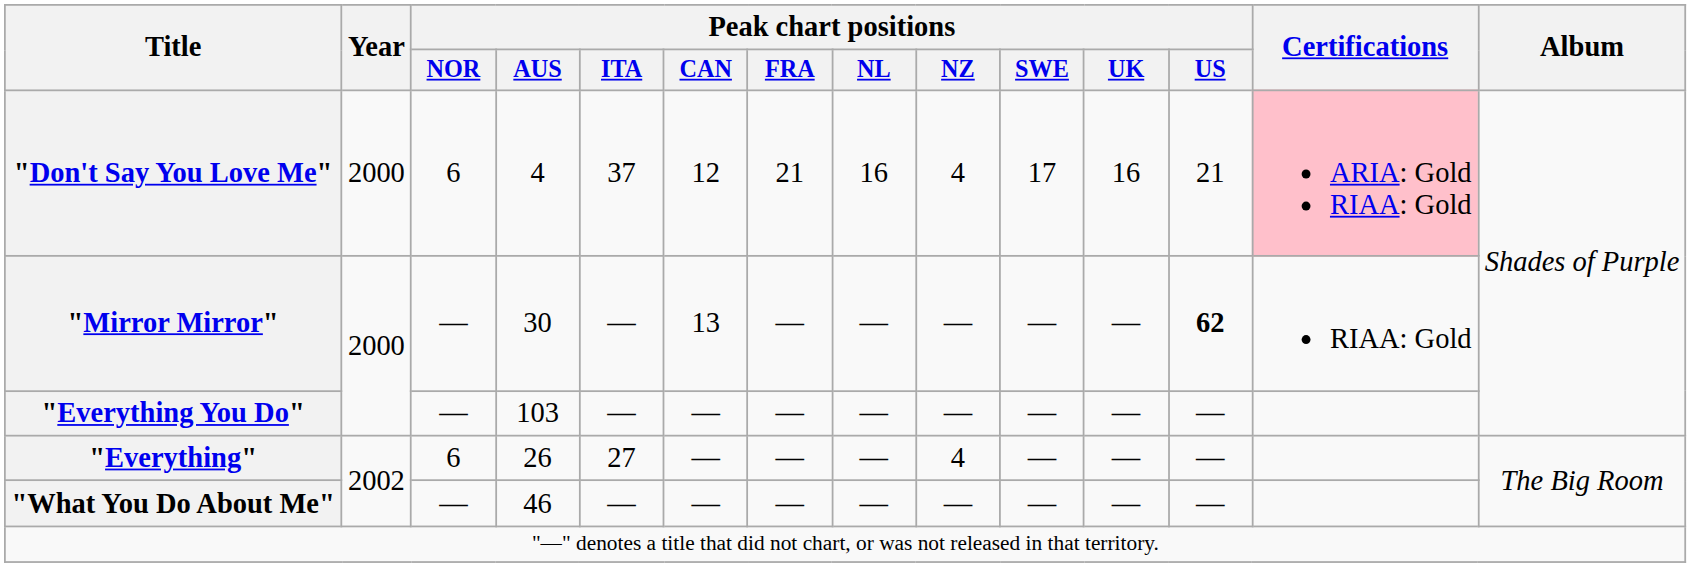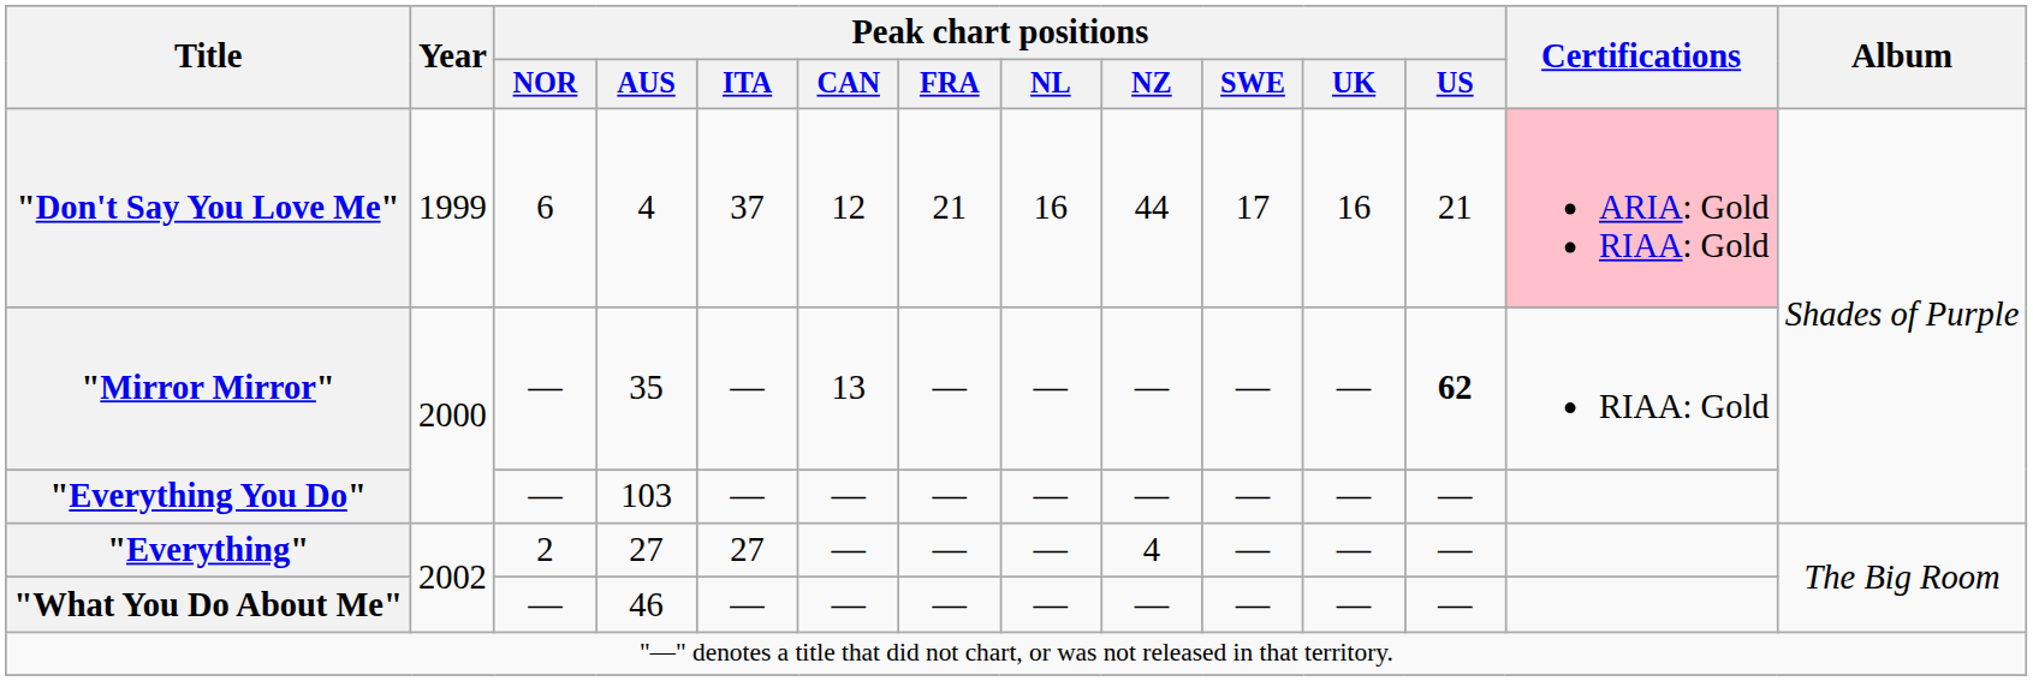"Don't Say You Love Me" | Year: 2000 -> 1999
"Don't Say You Love Me" | Peak chart positions / NZ: 4 -> 44
"Mirror Mirror" | Peak chart positions / AUS: 30 -> 35
"Everything" | Peak chart positions / NOR: 6 -> 2
"Everything" | Peak chart positions / AUS: 26 -> 27
